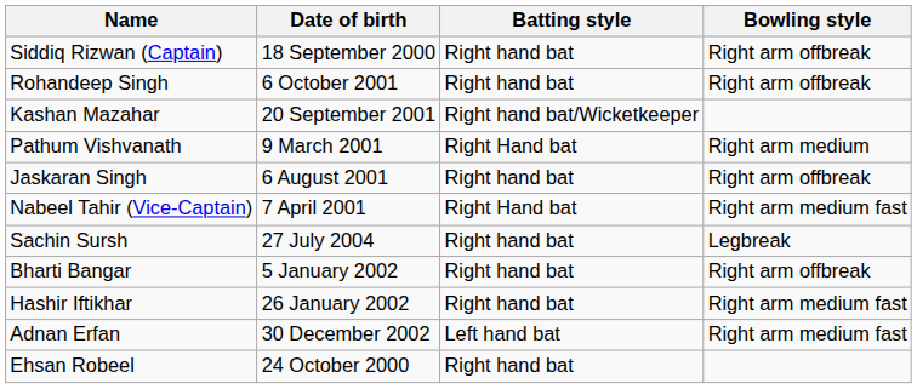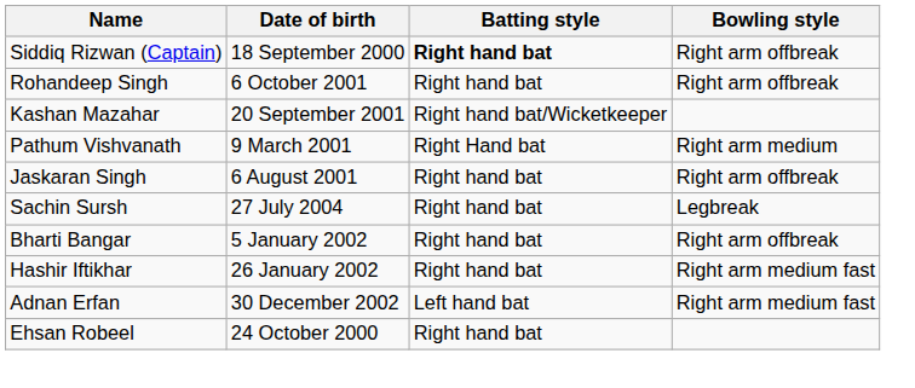Siddiq Rizwan (Captain) | Batting style: normal -> bold
- row: Nabeel Tahir (Vice-Captain) | 7 April 2001 | Right Hand bat | Right arm medium fast
